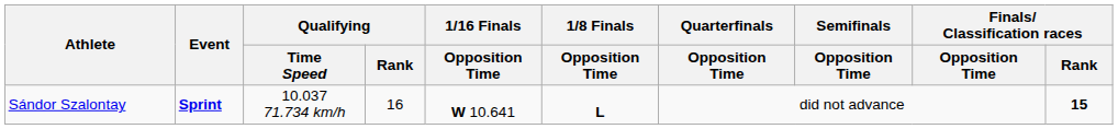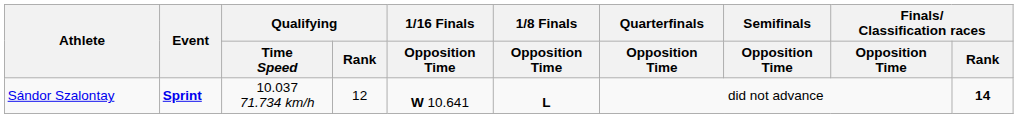Sándor Szalontay | Qualifying / Rank: 16 -> 12
Sándor Szalontay | Finals/ Classification races / Rank: 15 -> 14
